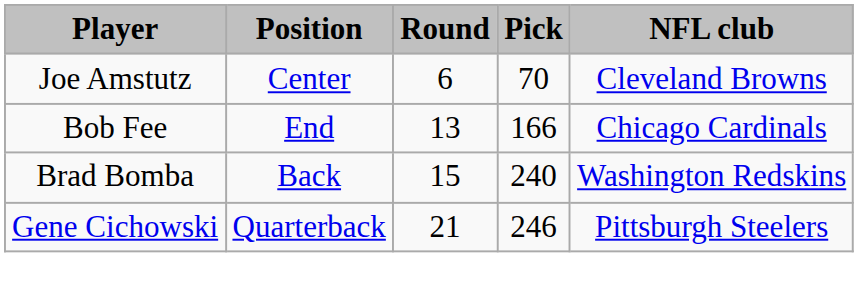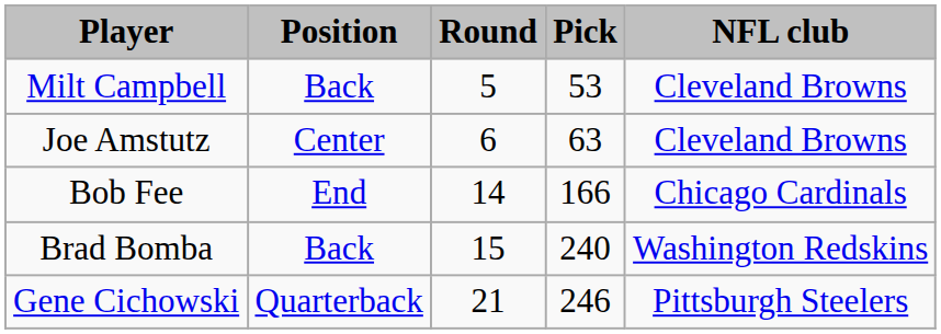+ row: Milt Campbell | Back | 5 | 53 | Cleveland Browns
Joe Amstutz | Pick: 70 -> 63
Bob Fee | Round: 13 -> 14
